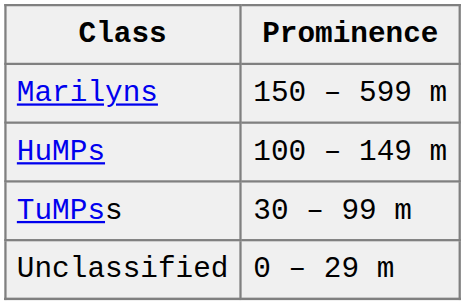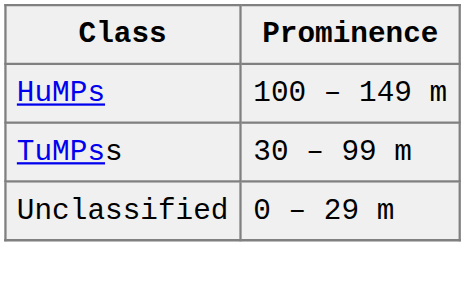- row: Marilyns | 150 – 599 m
